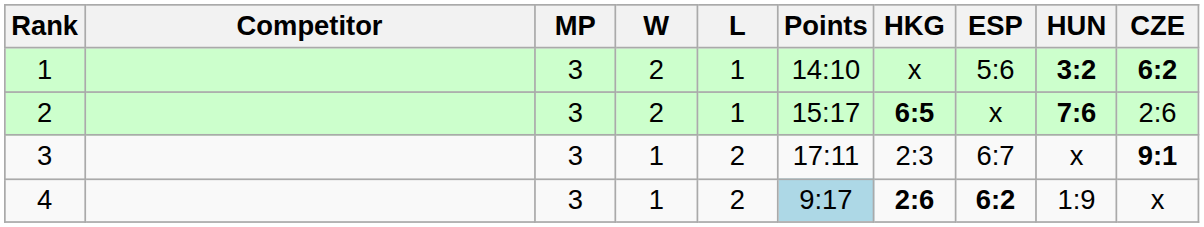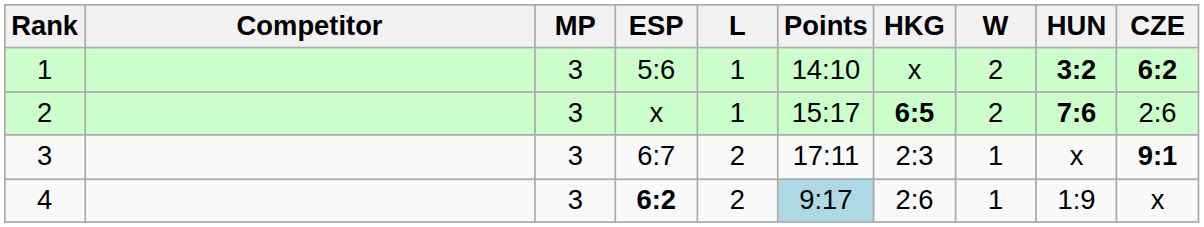columns swapped: W <-> ESP
4 | HKG: bold -> normal
